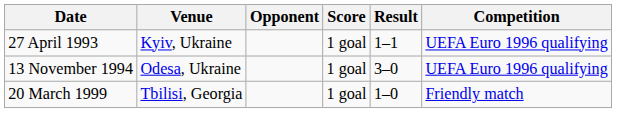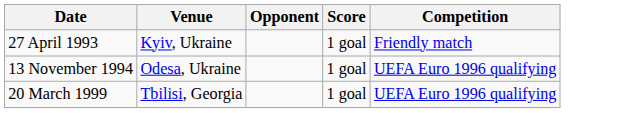- column: Result | 1–1 | 3–0 | 1–0
27 April 1993 | Competition: UEFA Euro 1996 qualifying -> Friendly match
20 March 1999 | Competition: Friendly match -> UEFA Euro 1996 qualifying
